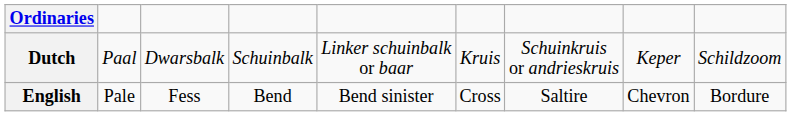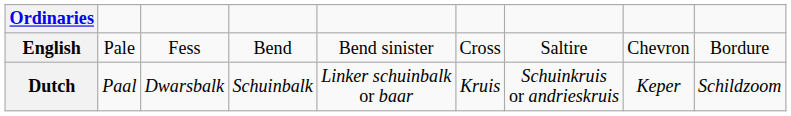rows swapped: English <-> Dutch
